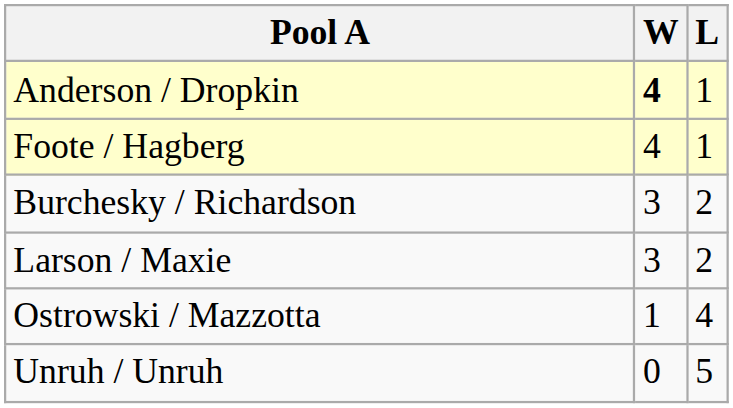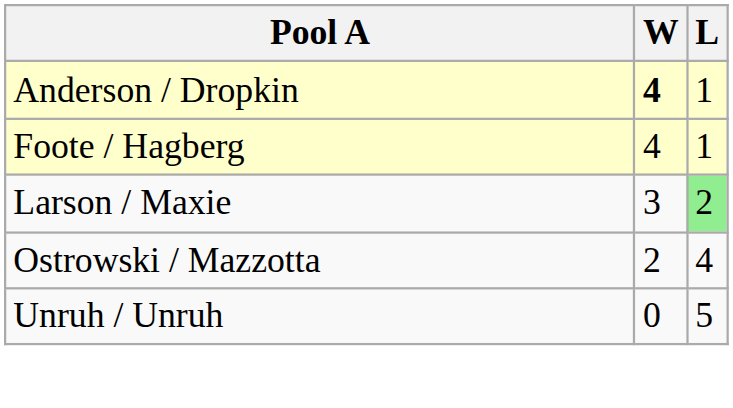- row: Burchesky / Richardson | 3 | 2
Larson / Maxie | L: no background -> lightgreen background
Ostrowski / Mazzotta | W: 1 -> 2
